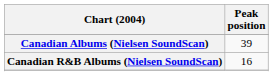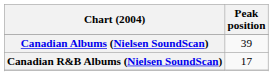Canadian R&B Albums (Nielsen SoundScan) | Peak position: 16 -> 17
